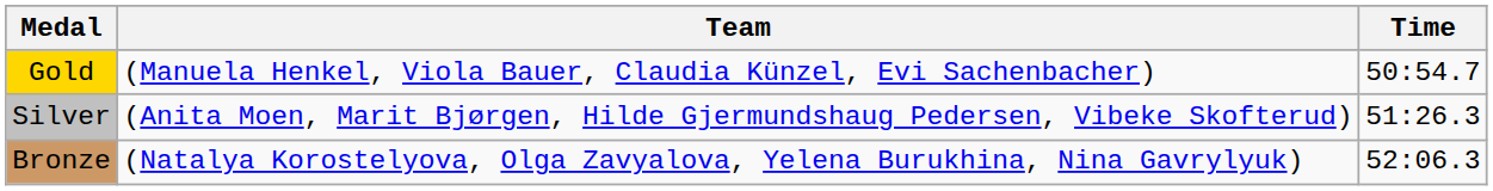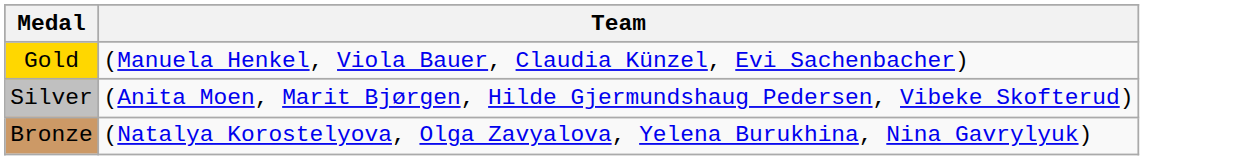- column: Time | 50:54.7 | 51:26.3 | 52:06.3
